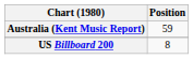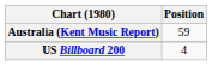US Billboard 200 | Position: 8 -> 4
